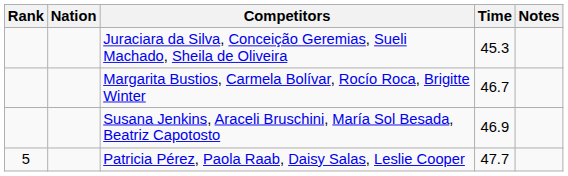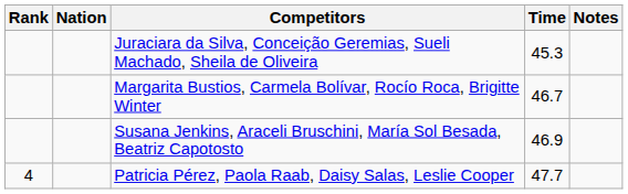Patricia Pérez, Paola Raab, Daisy Salas, Leslie Cooper | Rank: 5 -> 4
